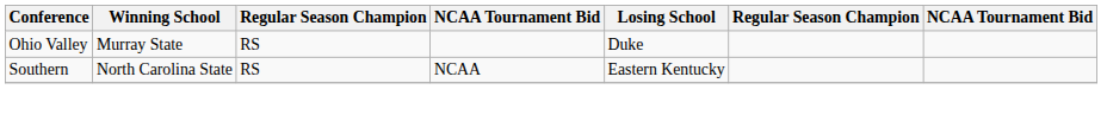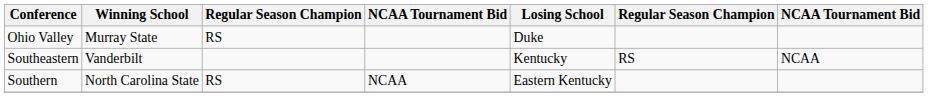+ row: Southeastern | Vanderbilt | Kentucky | RS | NCAA
